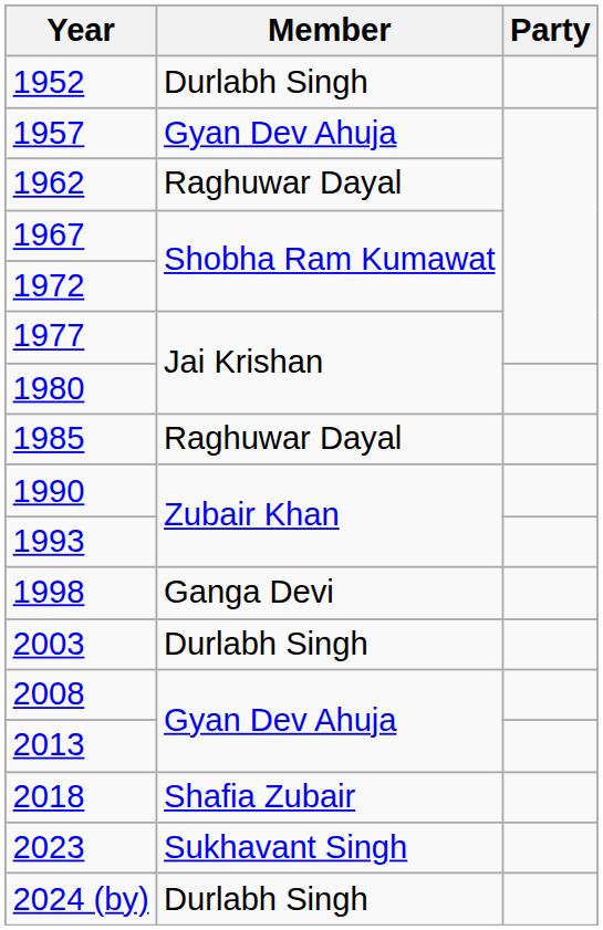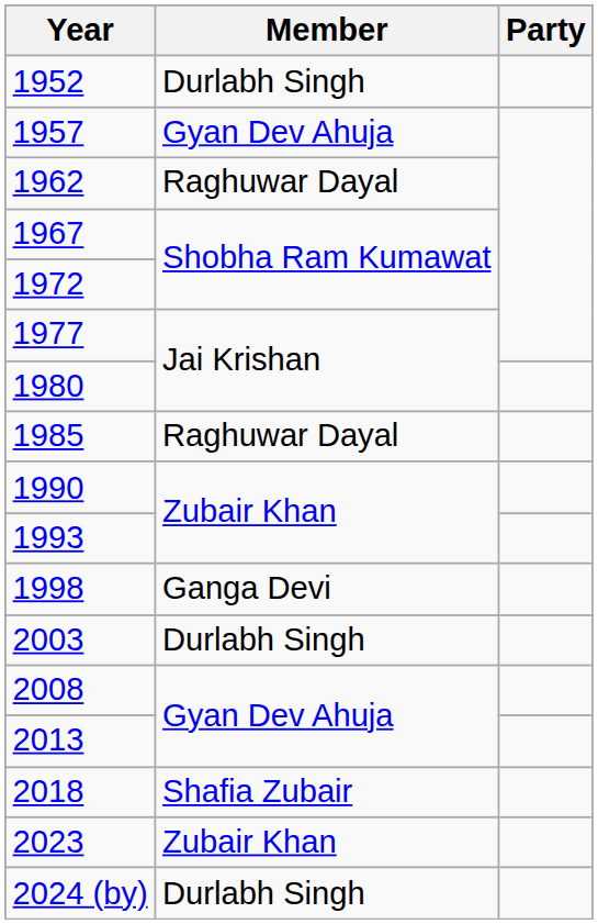2023 | Member: Sukhavant Singh -> Zubair Khan
